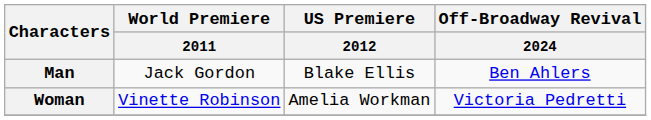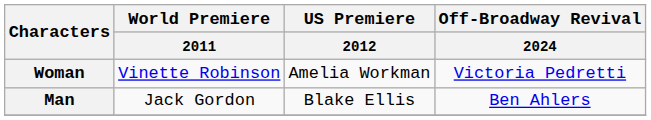rows swapped: Man <-> Woman
